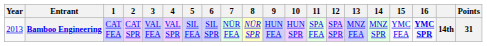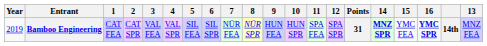columns swapped: 13 <-> Points
Bamboo Engineering | Year: 2013 -> 2019
Bamboo Engineering | 14: normal -> bold
